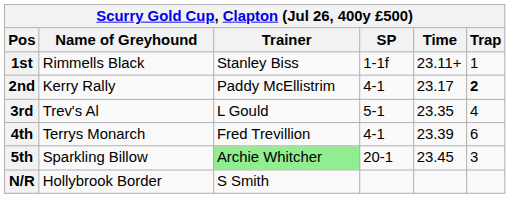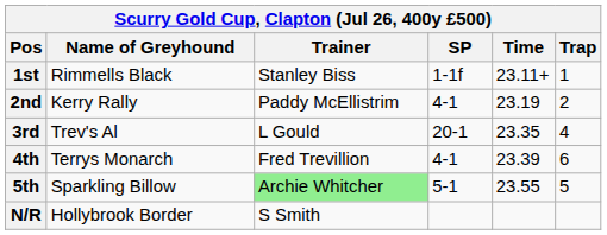2nd | Time: 23.17 -> 23.19
2nd | Trap: bold -> normal
3rd | SP: 5-1 -> 20-1
5th | SP: 20-1 -> 5-1
5th | Time: 23.45 -> 23.55
5th | Trap: 3 -> 5
